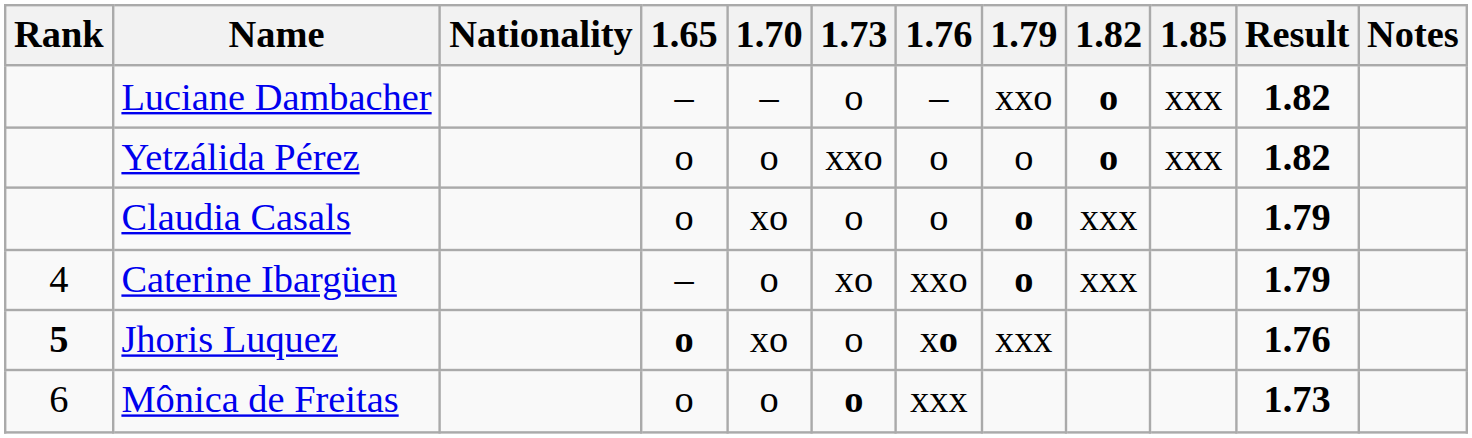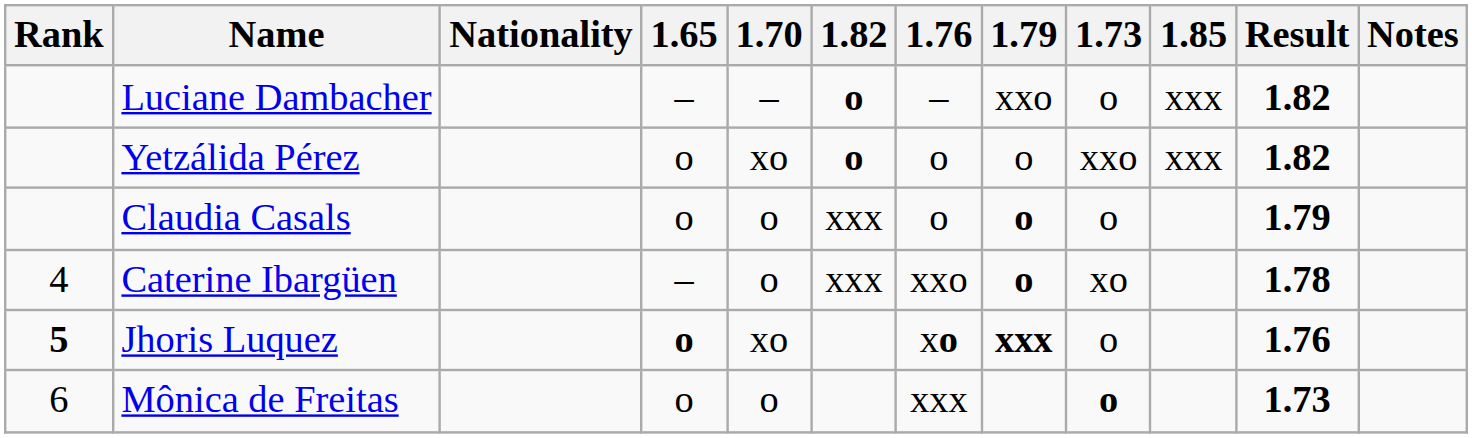columns swapped: 1.73 <-> 1.82
Yetzálida Pérez | 1.70: o -> xo
Claudia Casals | 1.70: xo -> o
Caterine Ibargüen | Result: 1.79 -> 1.78
Jhoris Luquez | 1.79: normal -> bold
